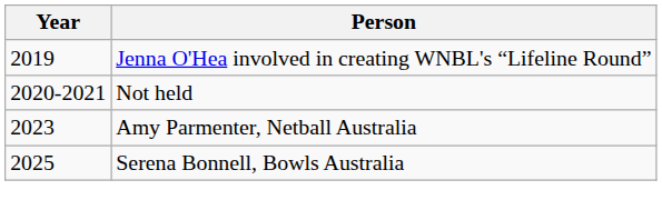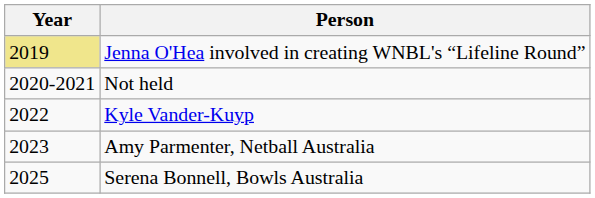Jenna O'Hea involved in creating WNBL's “Lifeline Round” | Year: no background -> khaki background
+ row: 2022 | Kyle Vander-Kuyp
